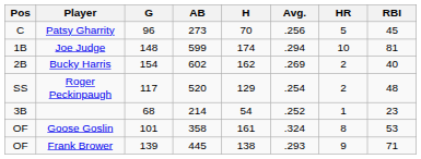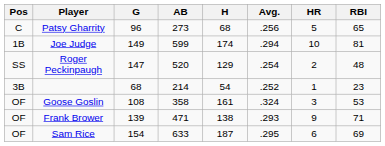Patsy Gharrity | H: 70 -> 68
Patsy Gharrity | RBI: 45 -> 65
Joe Judge | G: 148 -> 149
- row: 2B | Bucky Harris | 154 | 602 | 162 | .269 | 2 | 40
Roger Peckinpaugh | G: 117 -> 147
Goose Goslin | G: 101 -> 108
Goose Goslin | HR: 8 -> 3
Frank Brower | AB: 445 -> 471
+ row: OF | Sam Rice | 154 | 633 | 187 | .295 | 6 | 69
